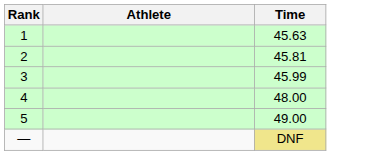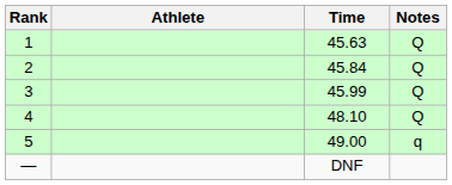+ column: Notes | Q | Q | Q | Q | q
2 | Time: 45.81 -> 45.84
4 | Time: 48.00 -> 48.10
— | Time: khaki background -> no background
